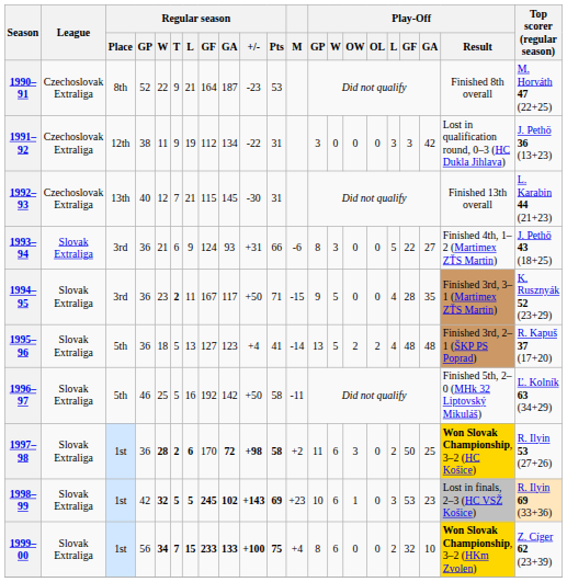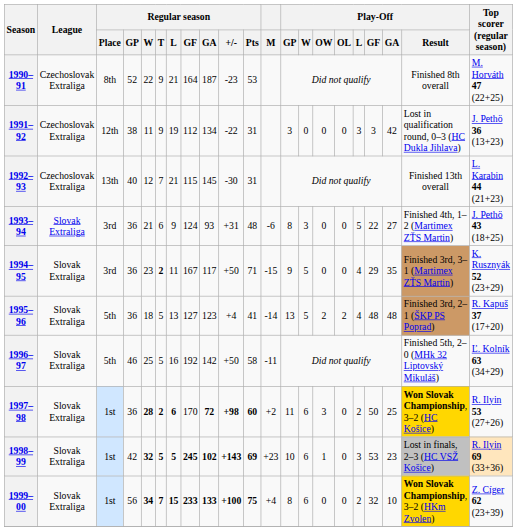1993–94 | Regular season / Pts: 66 -> 48
1994–95 | Play-Off / GF: 28 -> 29
1997–98 | Regular season / Pts: 58 -> 60
